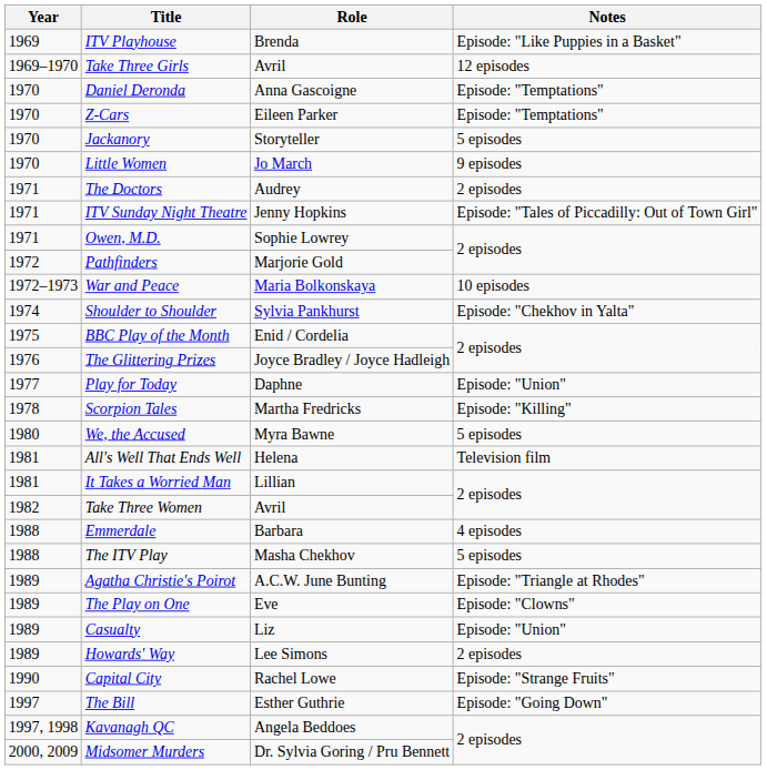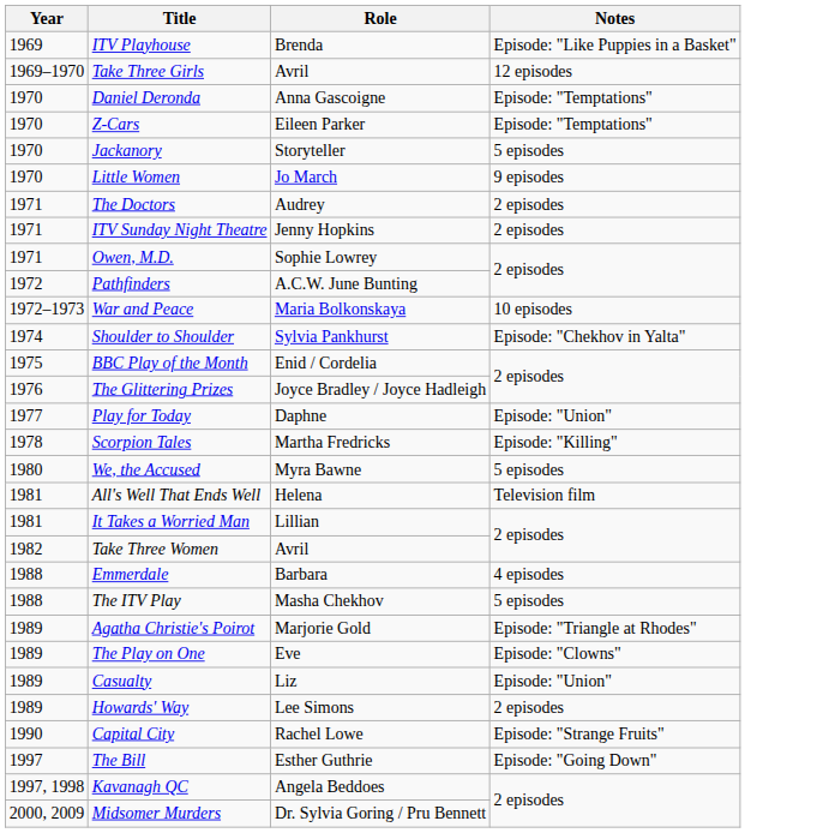ITV Sunday Night Theatre | Notes: Episode: "Tales of Piccadilly: Out of Town Girl" -> 2 episodes
Pathfinders | Role: Marjorie Gold -> A.C.W. June Bunting
Agatha Christie's Poirot | Role: A.C.W. June Bunting -> Marjorie Gold
